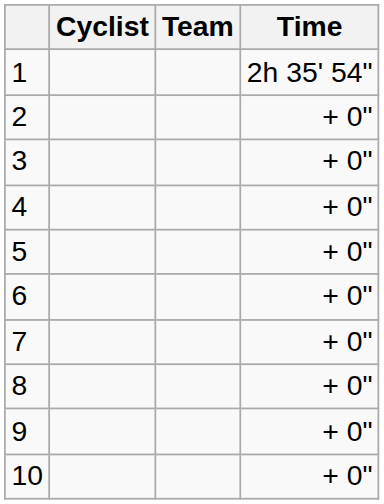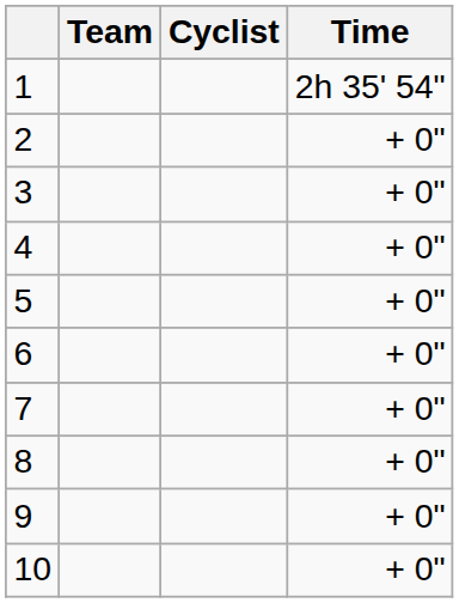columns swapped: Cyclist <-> Team
